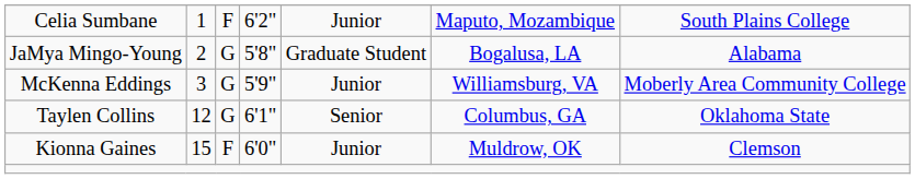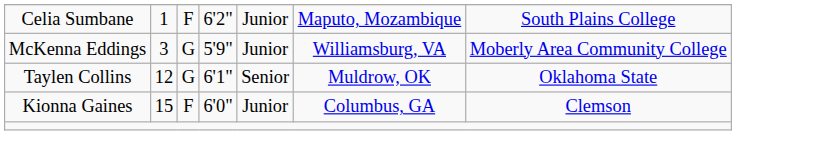- row: JaMya Mingo-Young | 2 | G | 5'8" | Graduate Student | Bogalusa, LA | Alabama
Taylen Collins | column 6: Columbus, GA -> Muldrow, OK
Kionna Gaines | column 6: Muldrow, OK -> Columbus, GA
